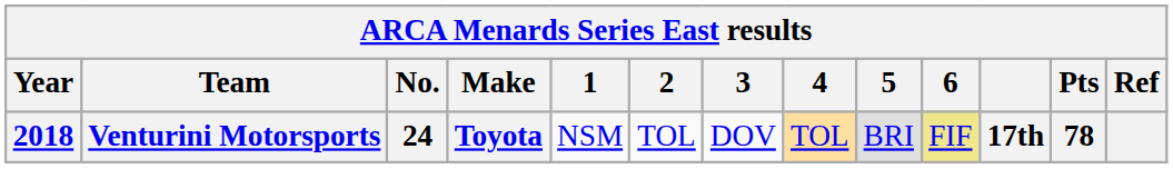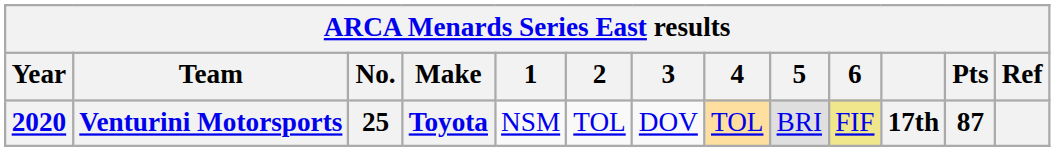Venturini Motorsports | Year: 2018 -> 2020
Venturini Motorsports | No.: 24 -> 25
Venturini Motorsports | Pts: 78 -> 87
